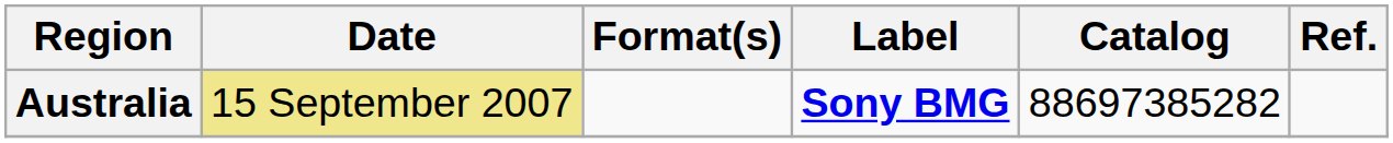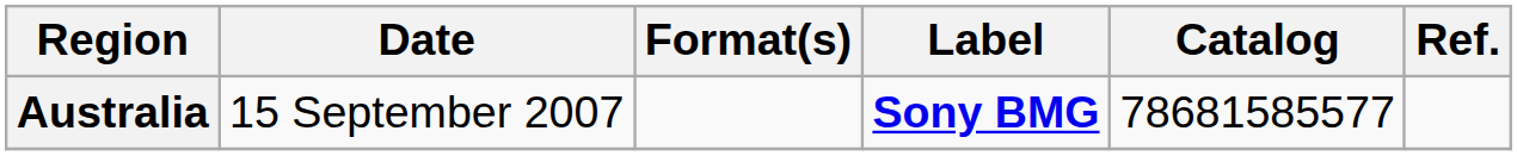Australia | Date: khaki background -> no background
Australia | Catalog: 88697385282 -> 78681585577
